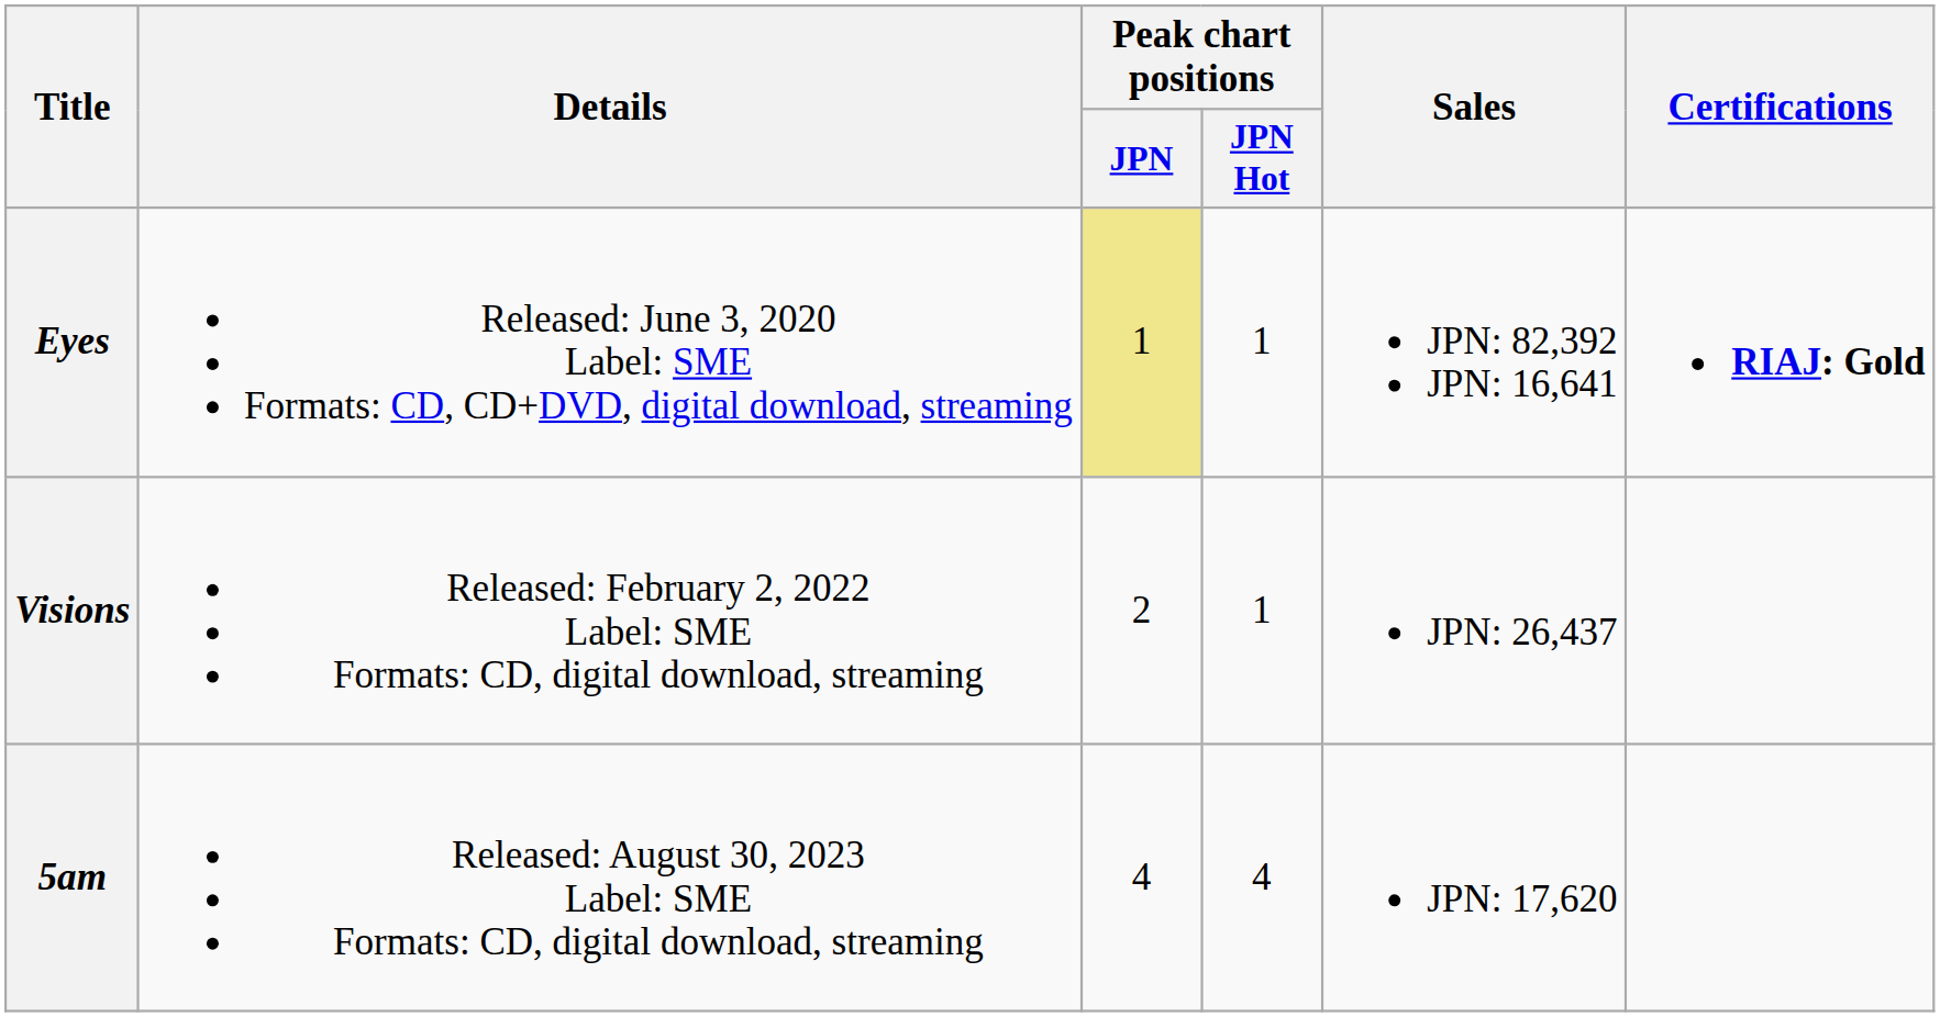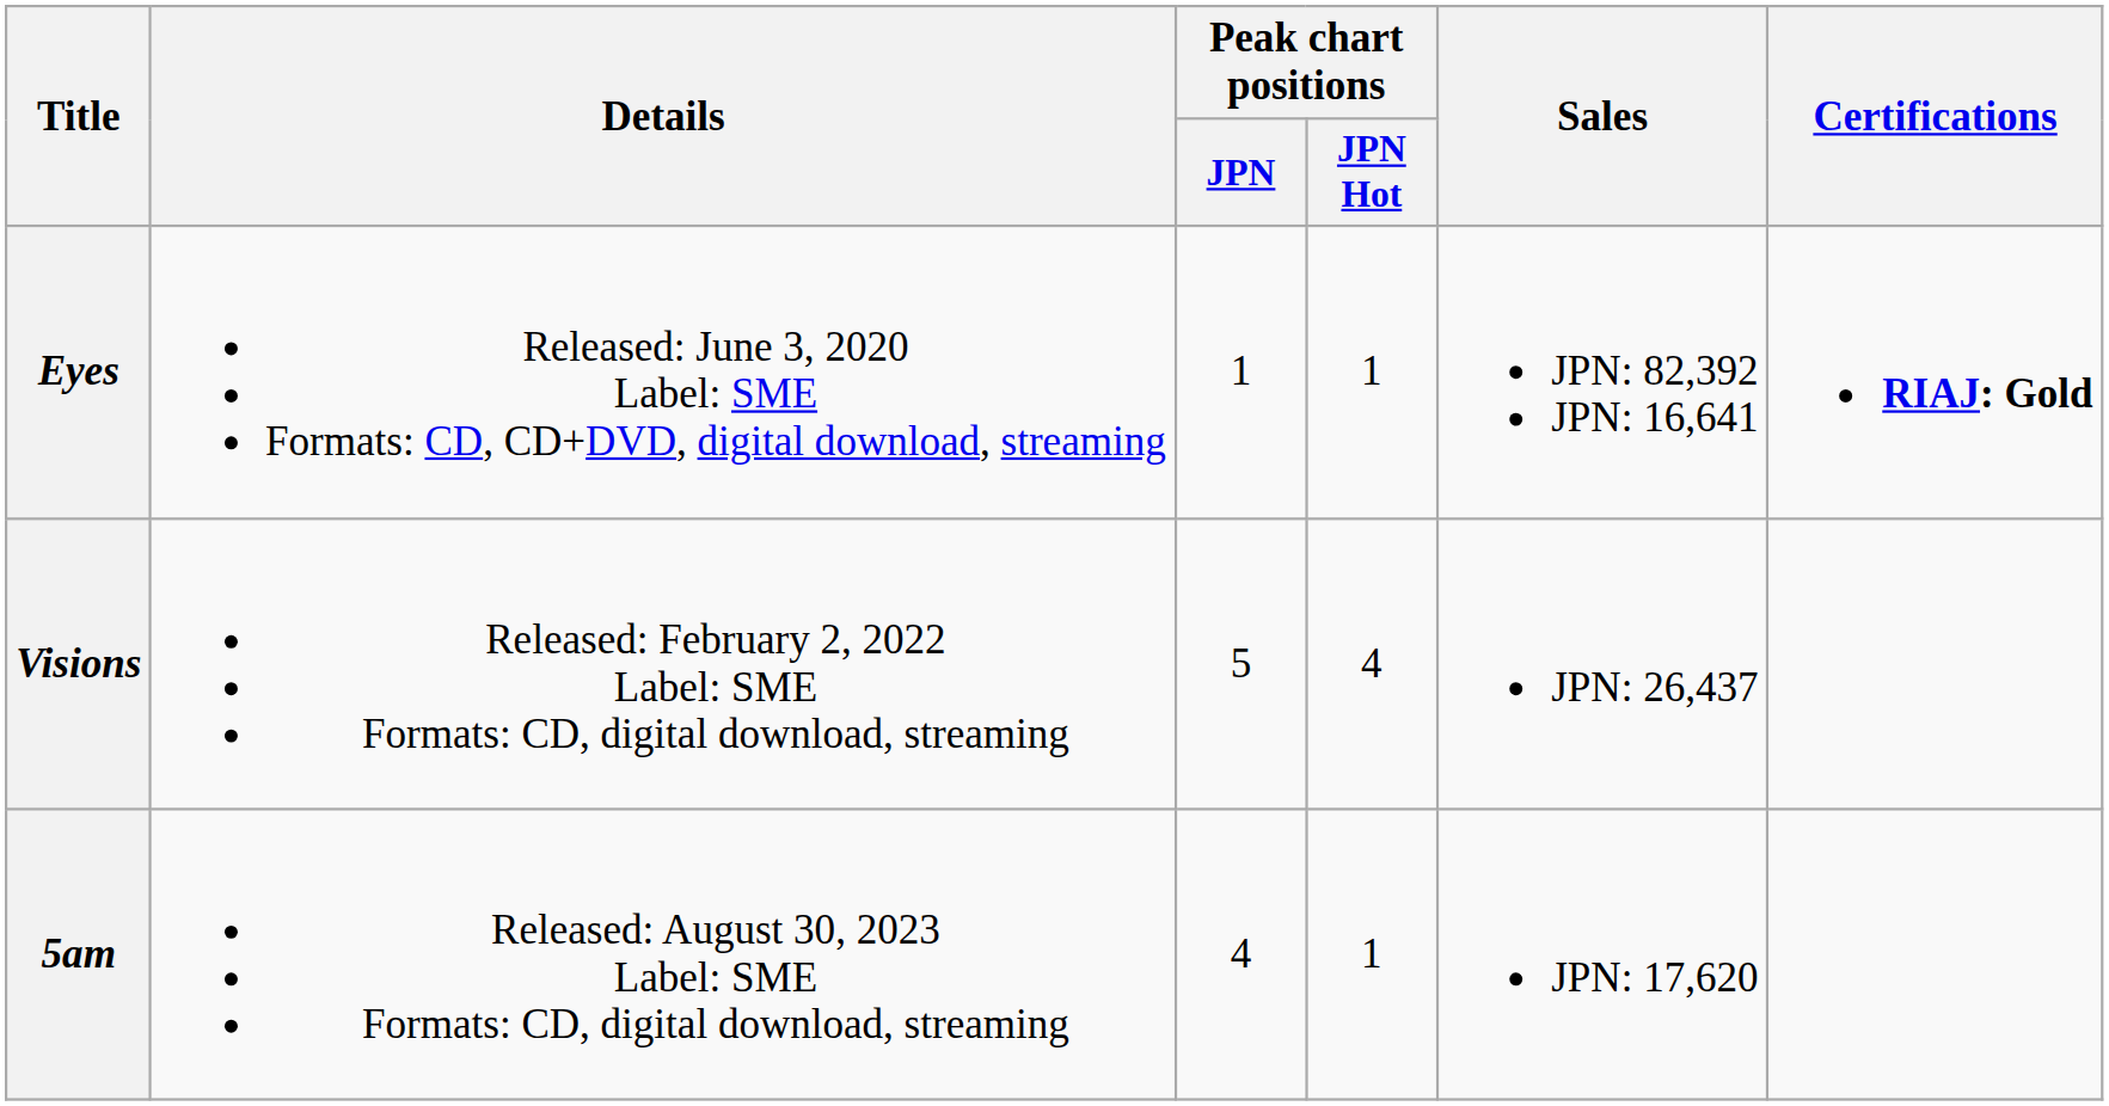Eyes | Peak chart positions / JPN: khaki background -> no background
Visions | Peak chart positions / JPN: 2 -> 5
Visions | Peak chart positions / JPN Hot: 1 -> 4
5am | Peak chart positions / JPN Hot: 4 -> 1
